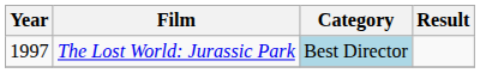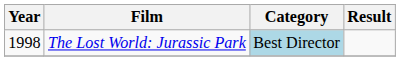The Lost World: Jurassic Park | Year: 1997 -> 1998
